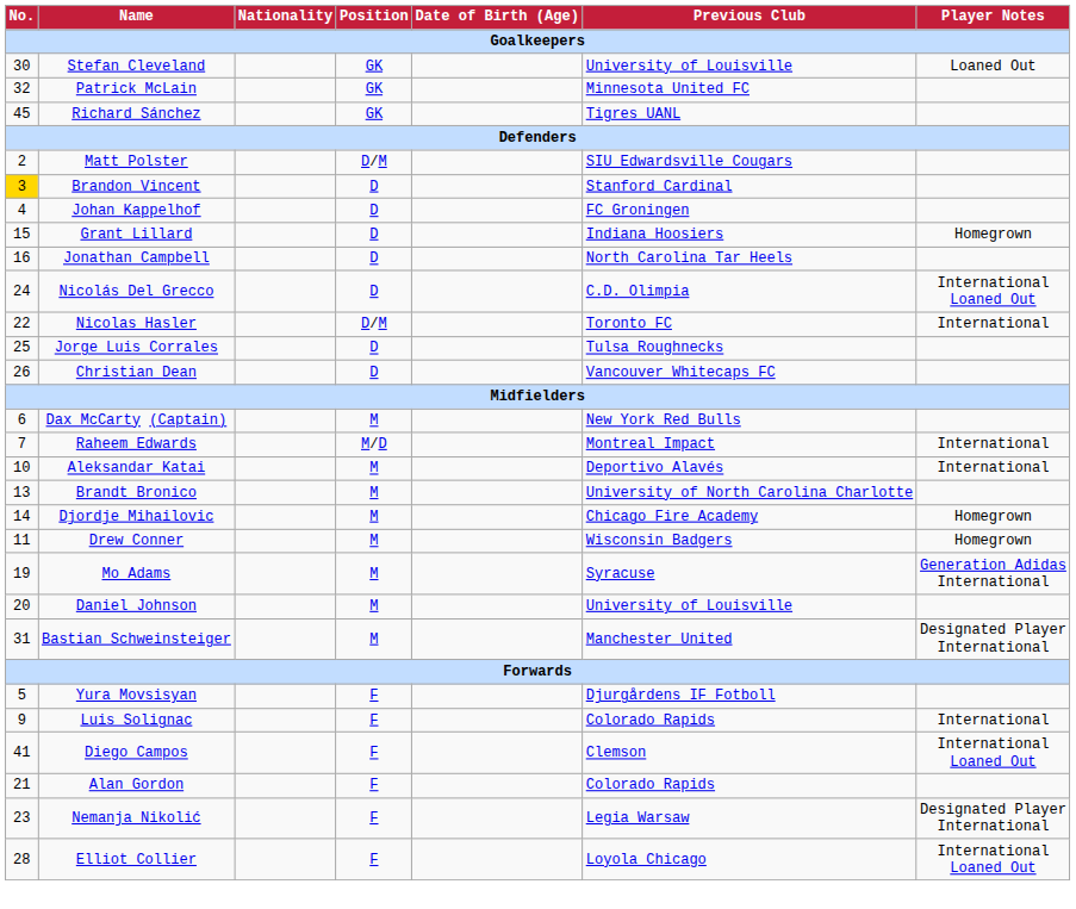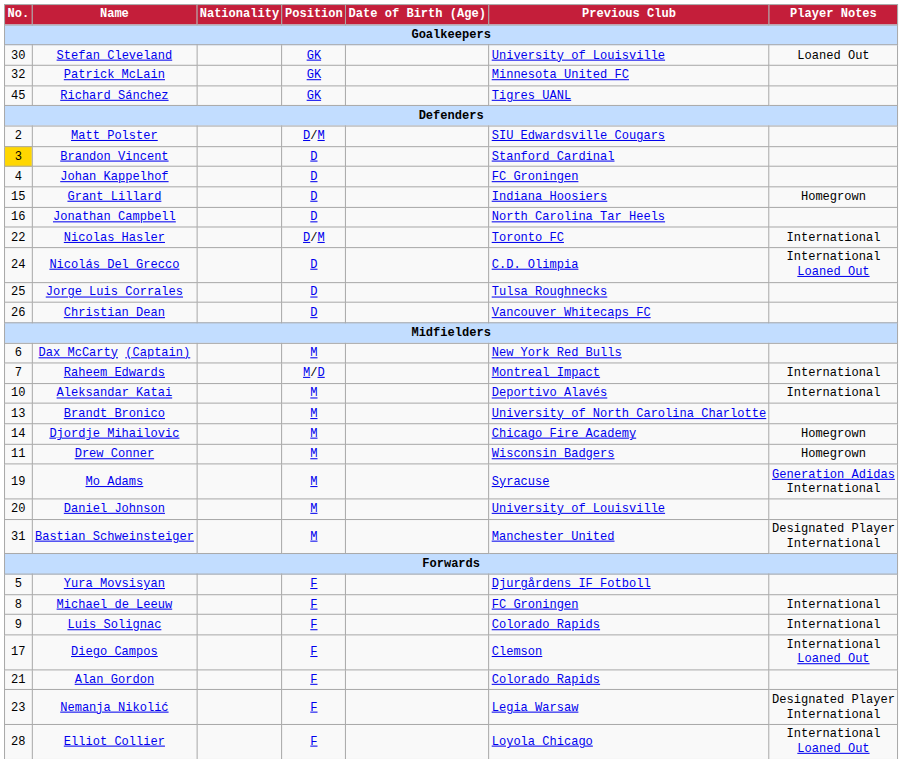rows swapped: Nicolas Hasler <-> Nicolás Del Grecco
+ row: 8 | Michael de Leeuw | F | FC Groningen | International
Diego Campos | No.: 41 -> 17
